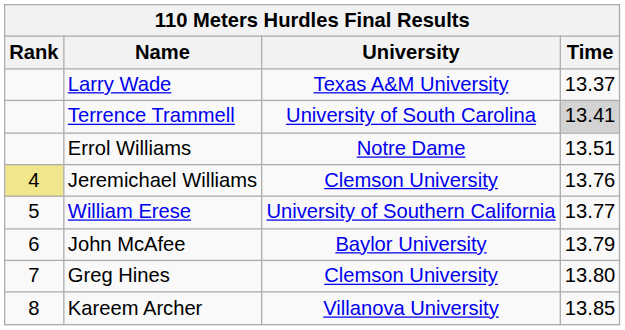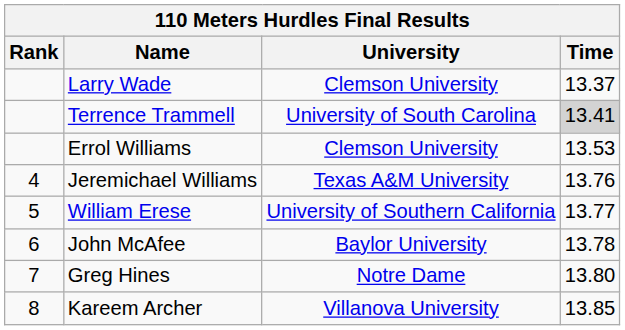Larry Wade | University: Texas A&M University -> Clemson University
Errol Williams | University: Notre Dame -> Clemson University
Errol Williams | Time: 13.51 -> 13.53
Jeremichael Williams | Rank: khaki background -> no background
Jeremichael Williams | University: Clemson University -> Texas A&M University
John McAfee | Time: 13.79 -> 13.78
Greg Hines | University: Clemson University -> Notre Dame
